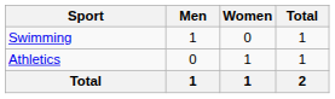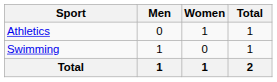rows swapped: Athletics <-> Swimming
